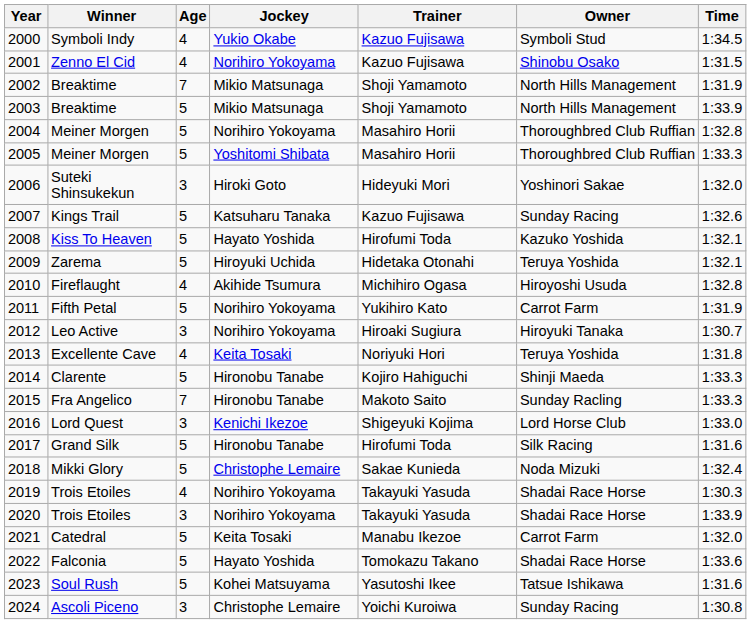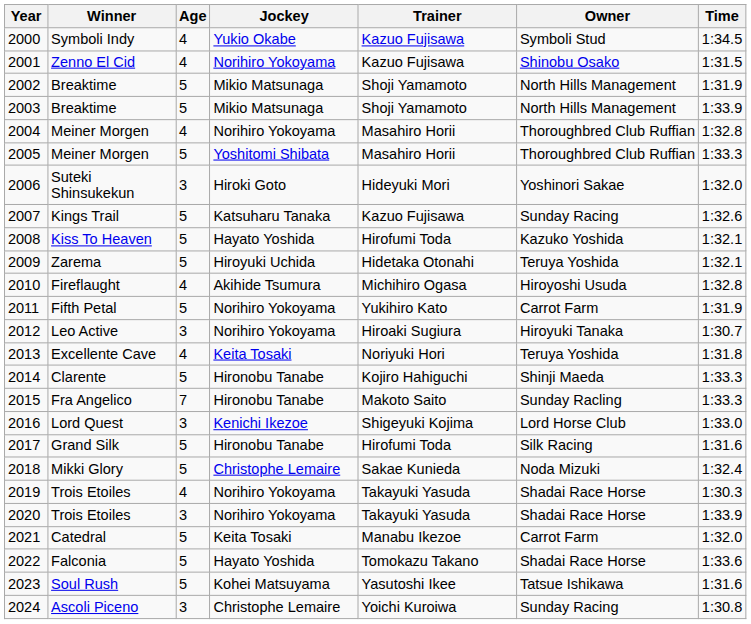2002 | Age: 7 -> 5
2004 | Age: 5 -> 4
